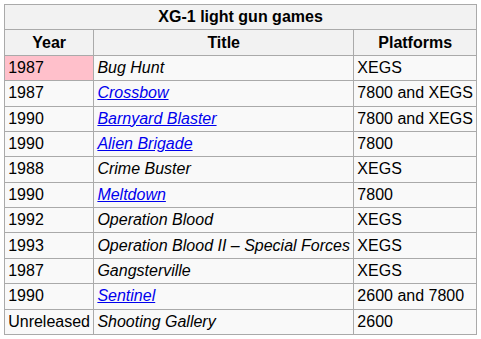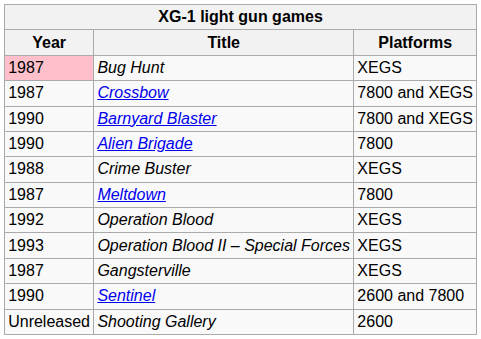Meltdown | Year: 1990 -> 1987
